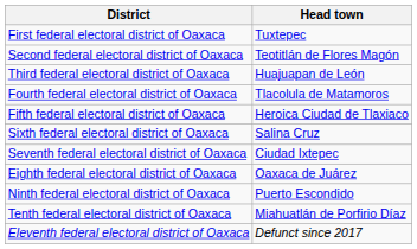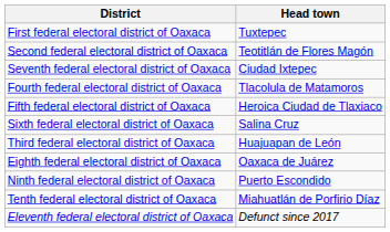rows swapped: Third federal electoral district of Oaxaca <-> Seventh federal electoral district of Oaxaca
